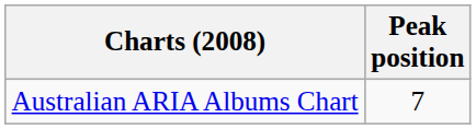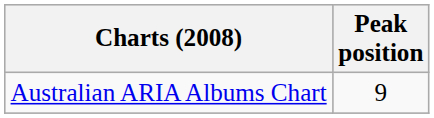Australian ARIA Albums Chart | Peak position: 7 -> 9
